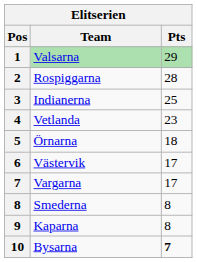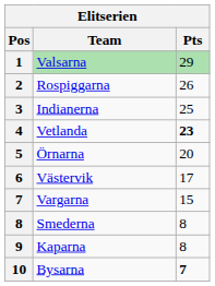Rospiggarna | Pts: 28 -> 26
Vetlanda | Pts: normal -> bold
Örnarna | Pts: 18 -> 20
Vargarna | Pts: 17 -> 15
